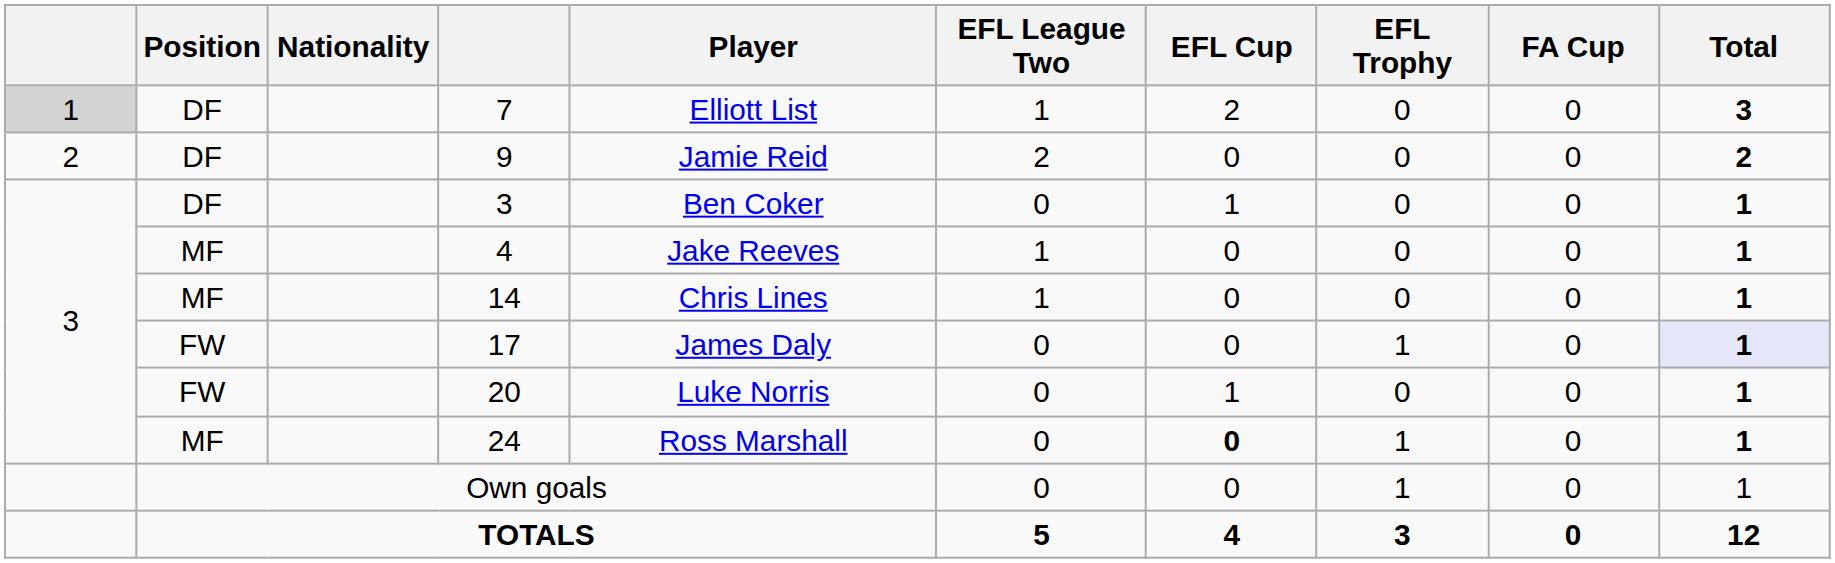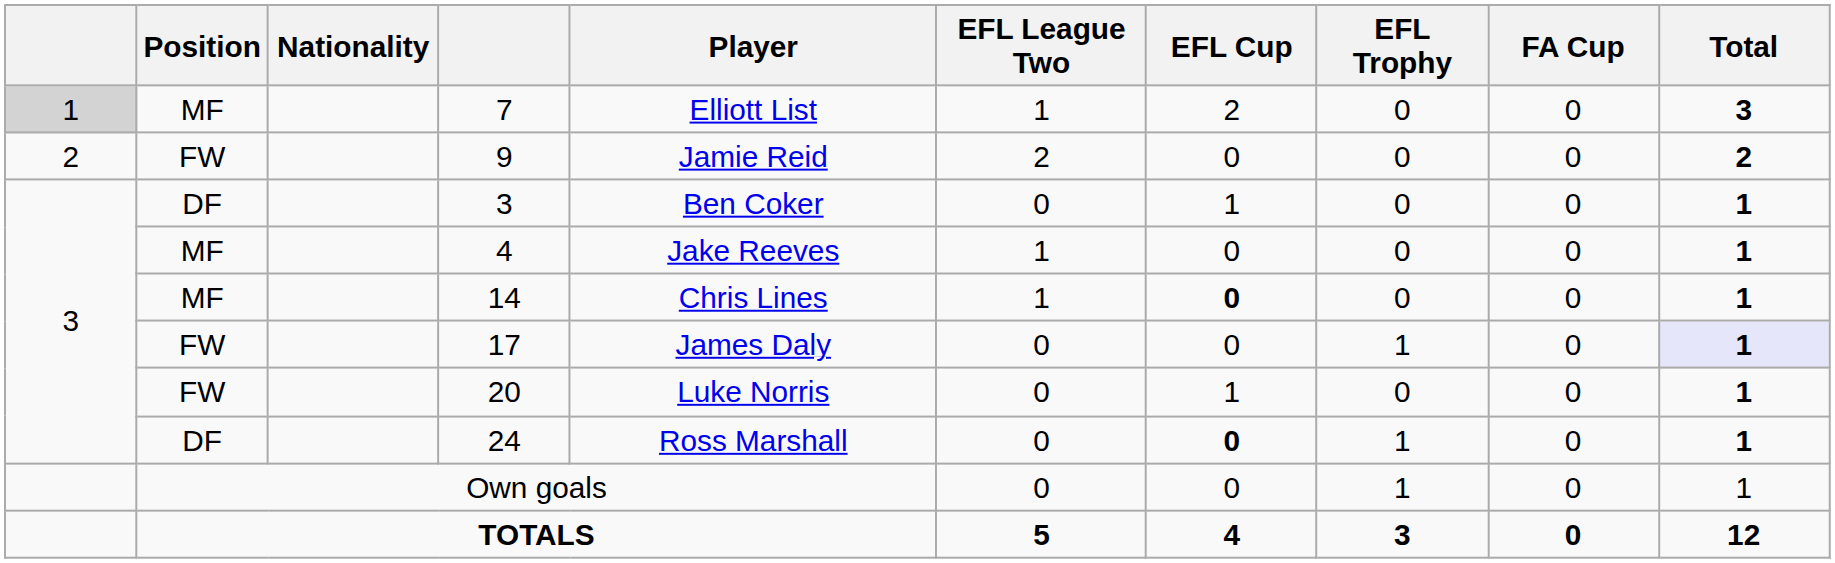7 | Position: DF -> MF
9 | Position: DF -> FW
14 | EFL Cup: normal -> bold
24 | Position: MF -> DF
